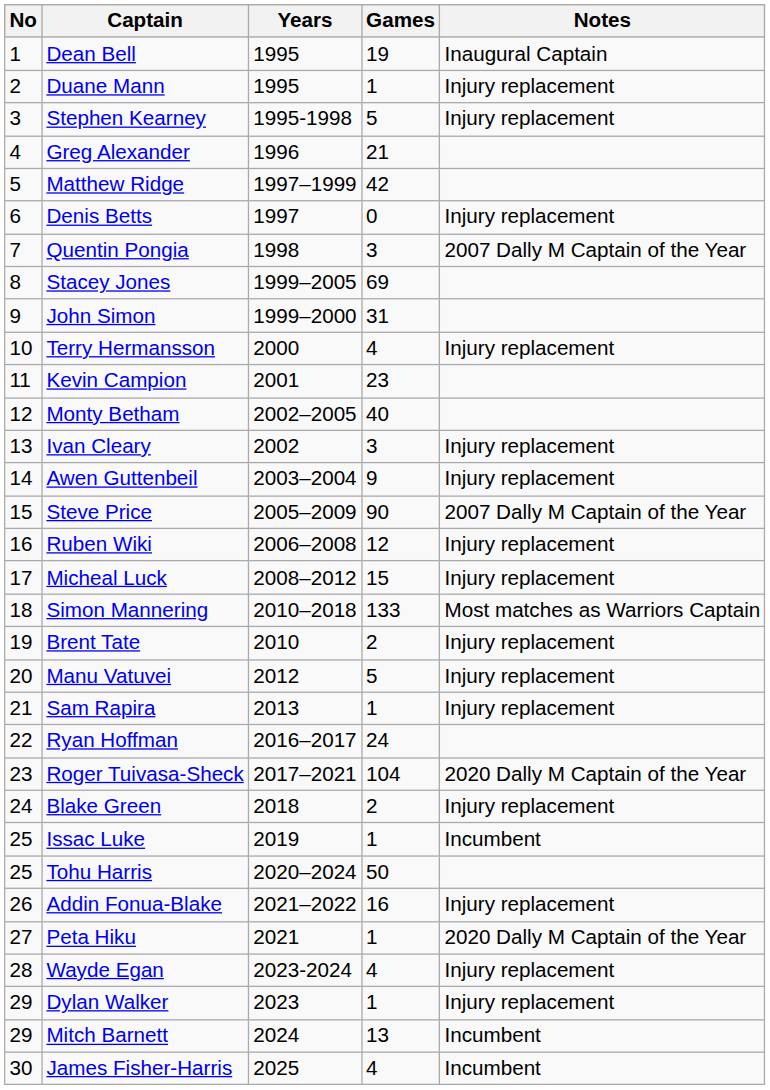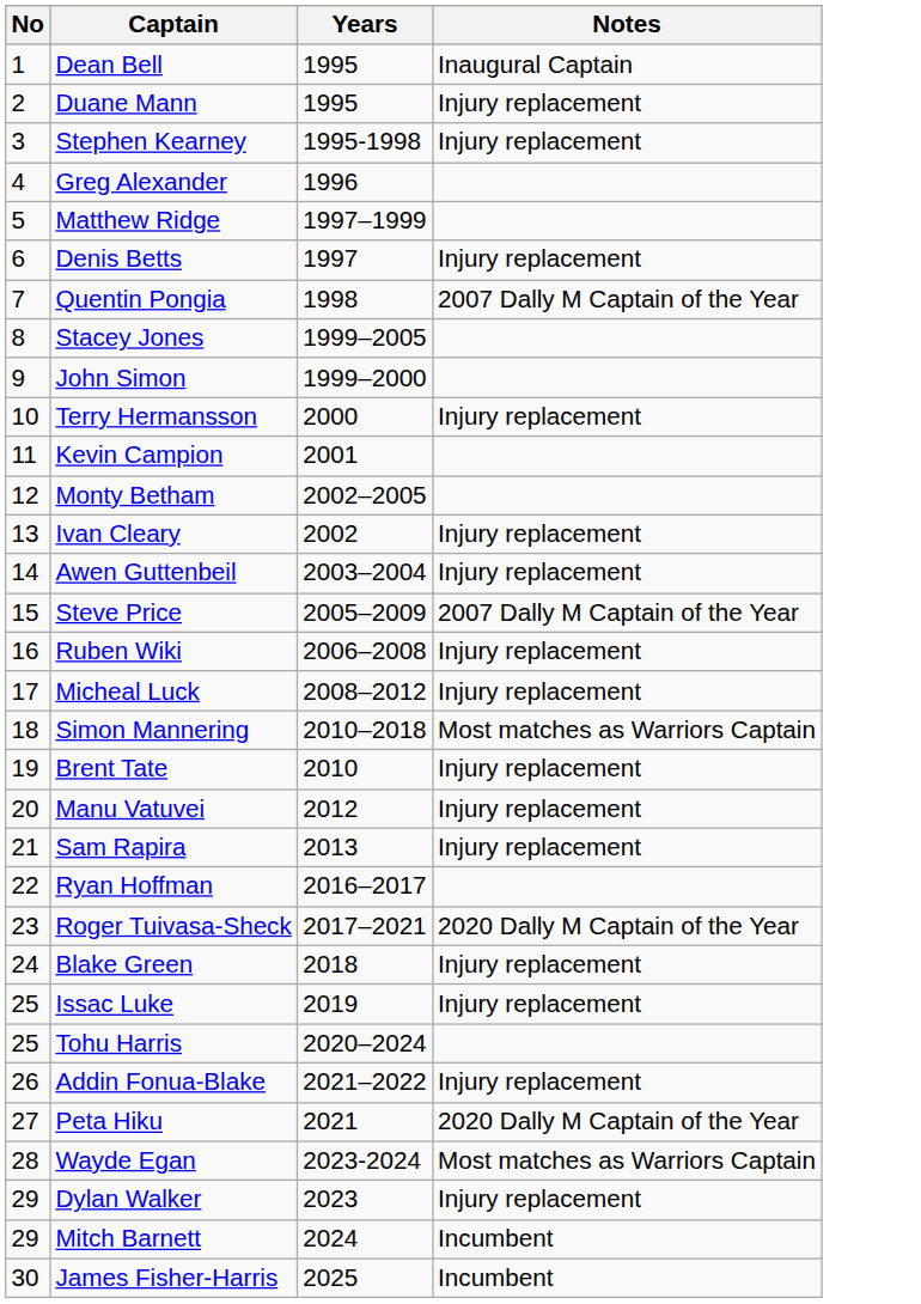- column: Games | 19 | 1 | 5 | 21 | 42 | 0 | 3 | 69 | 31 | 4 | 23 | 40 | 3 | 9 | 90 | 12 | 15 | 133 | 2 | 5 | 1 | 24 | 104 | 2 | 1 | 50 | 16 | 1 | 4 | 1 | 13 | 4
Issac Luke | Notes: Incumbent -> Injury replacement
Wayde Egan | Notes: Injury replacement -> Most matches as Warriors Captain
